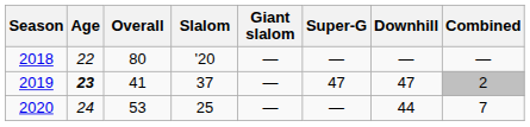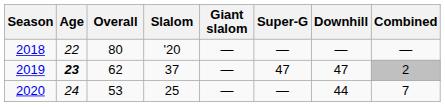2019 | Overall: 41 -> 62
